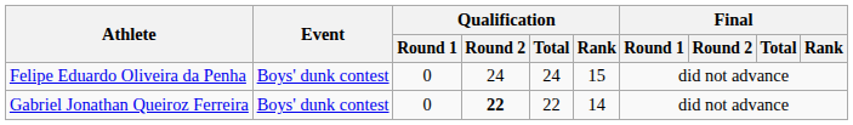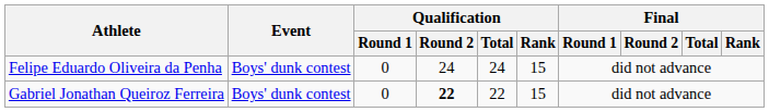Gabriel Jonathan Queiroz Ferreira | Qualification / Rank: 14 -> 15
